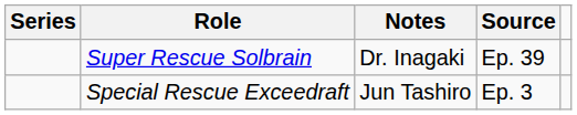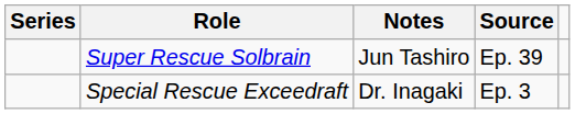Super Rescue Solbrain | Notes: Dr. Inagaki -> Jun Tashiro
Special Rescue Exceedraft | Notes: Jun Tashiro -> Dr. Inagaki
